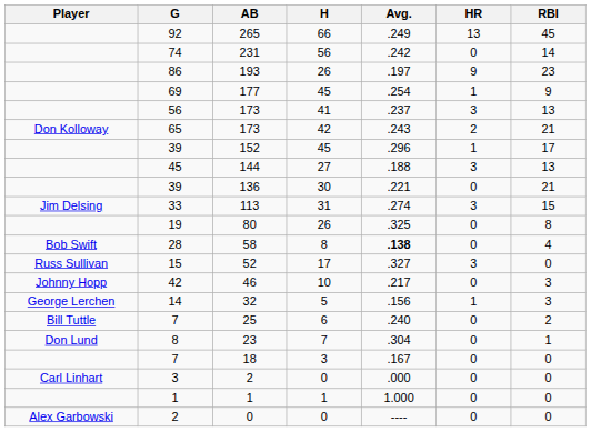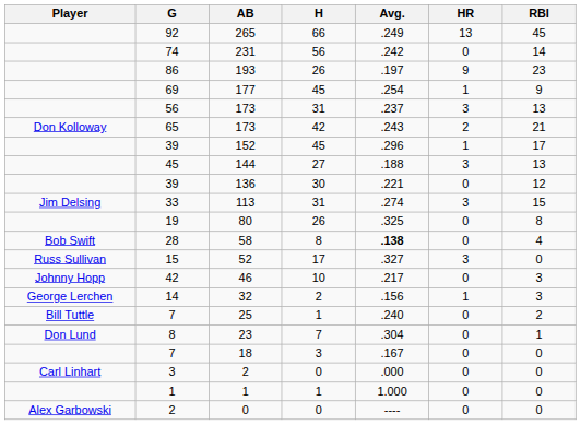56 / 173 | H: 41 -> 31
136 | RBI: 21 -> 12
32 | H: 5 -> 2
25 | H: 6 -> 1
